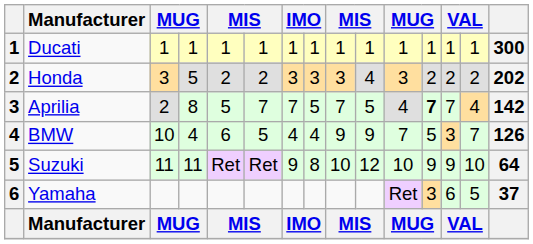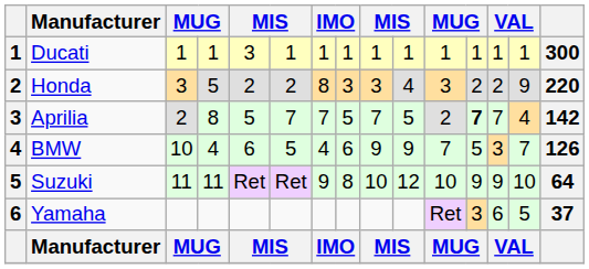Ducati | column 5: 1 -> 3
Honda | column 7: 3 -> 8
Honda | column 14: 2 -> 9
Honda | column 15: 202 -> 220
Aprilia | column 11: 4 -> 2
BMW | column 8: 4 -> 6
